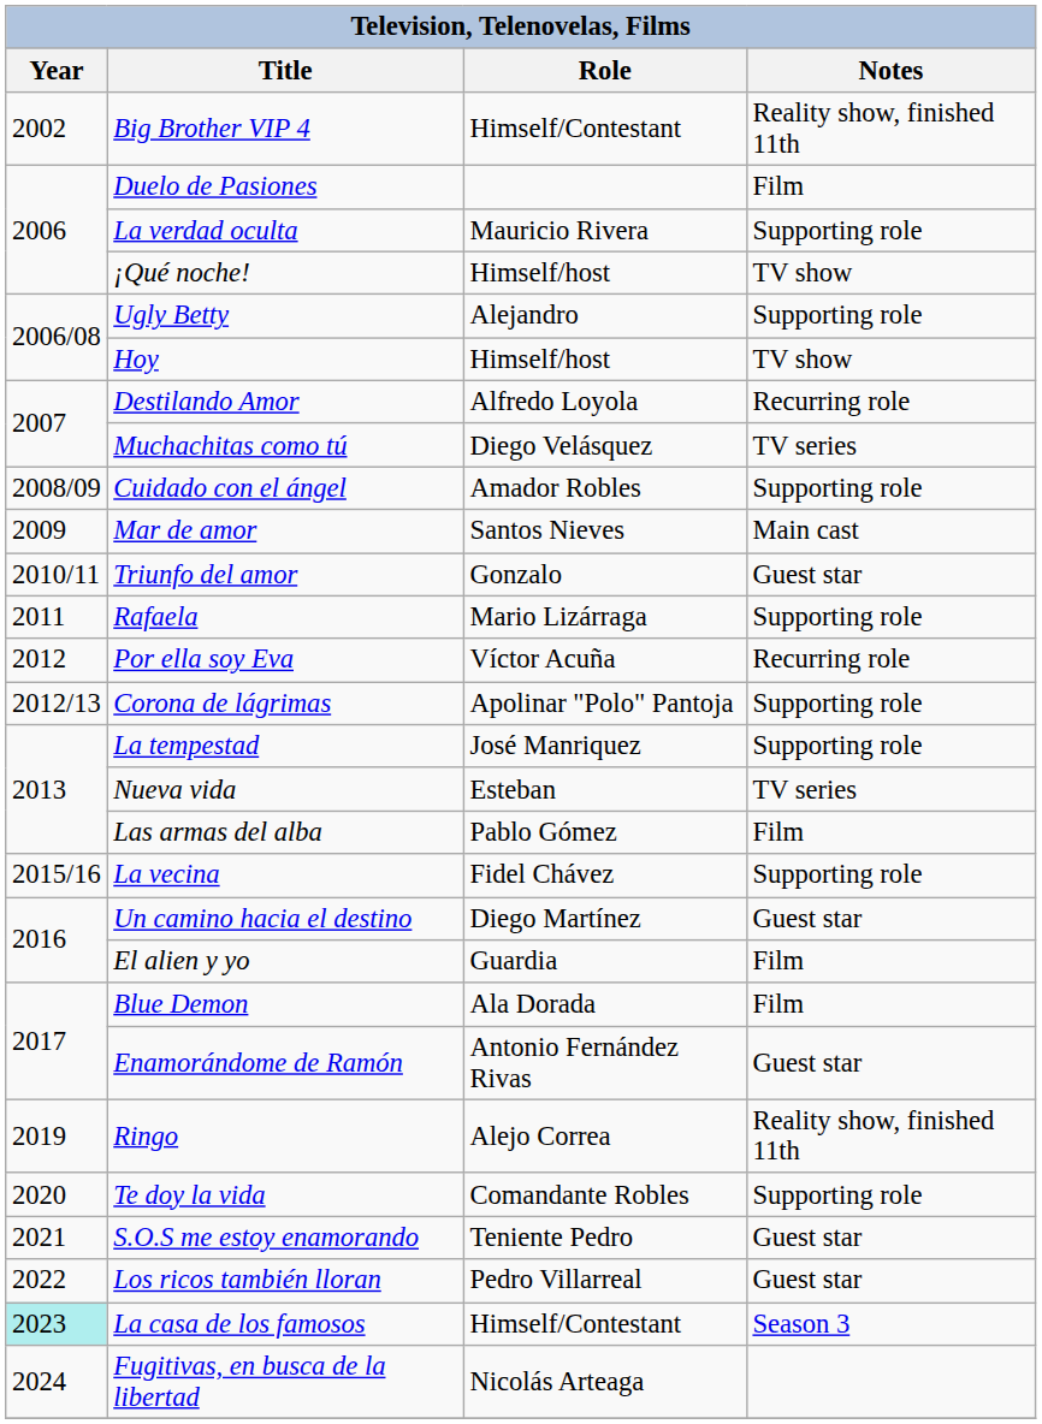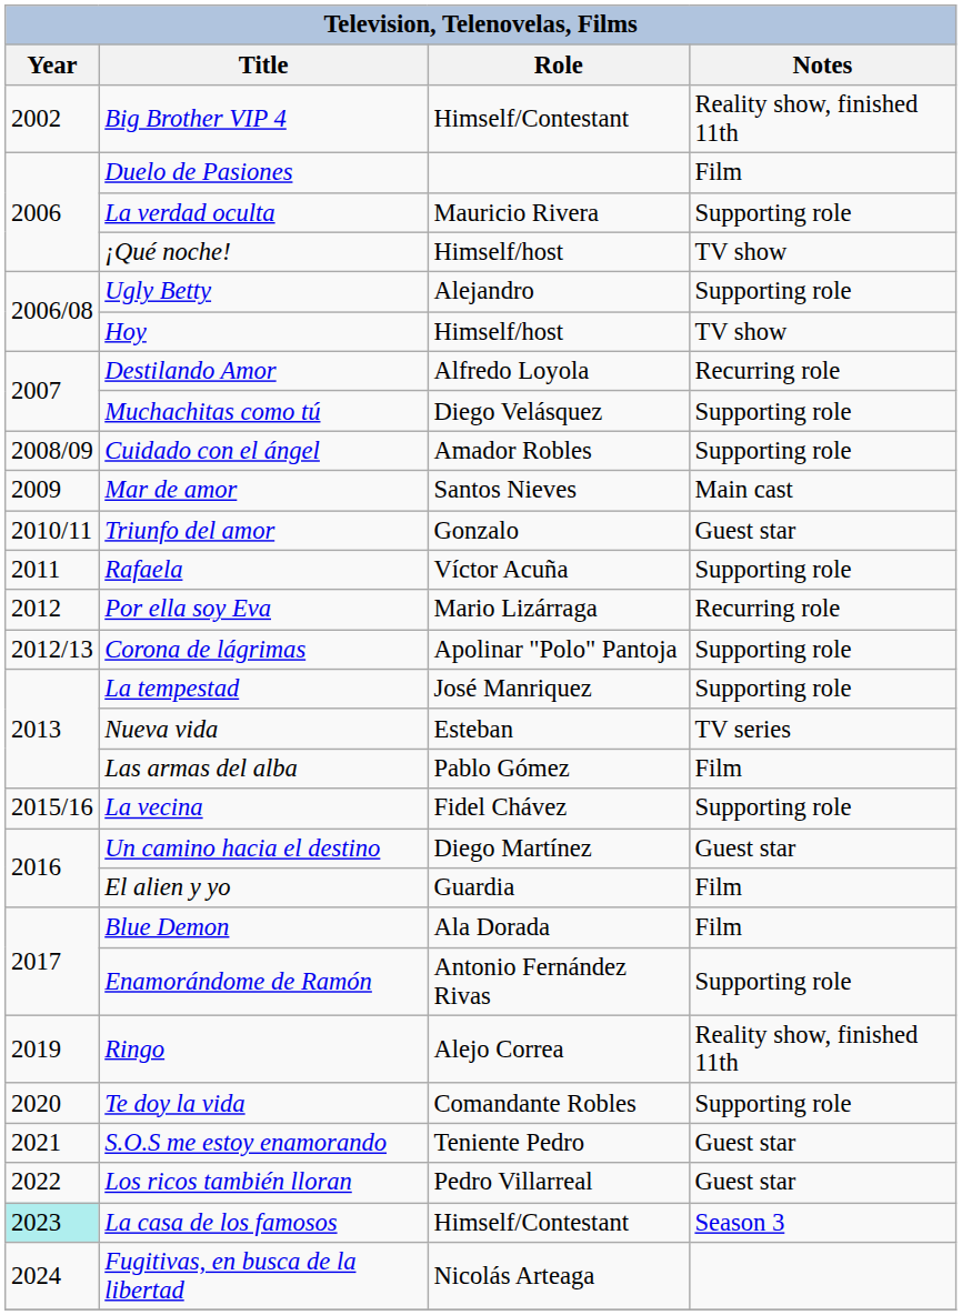Muchachitas como tú | Notes: TV series -> Supporting role
Rafaela | Role: Mario Lizárraga -> Víctor Acuña
Por ella soy Eva | Role: Víctor Acuña -> Mario Lizárraga
Enamorándome de Ramón | Notes: Guest star -> Supporting role
